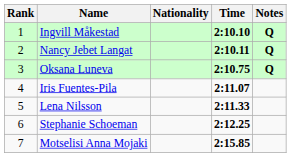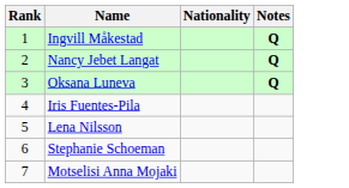- column: Time | 2:10.10 | 2:10.11 | 2:10.75 | 2:11.07 | 2:11.33 | 2:12.25 | 2:15.85
